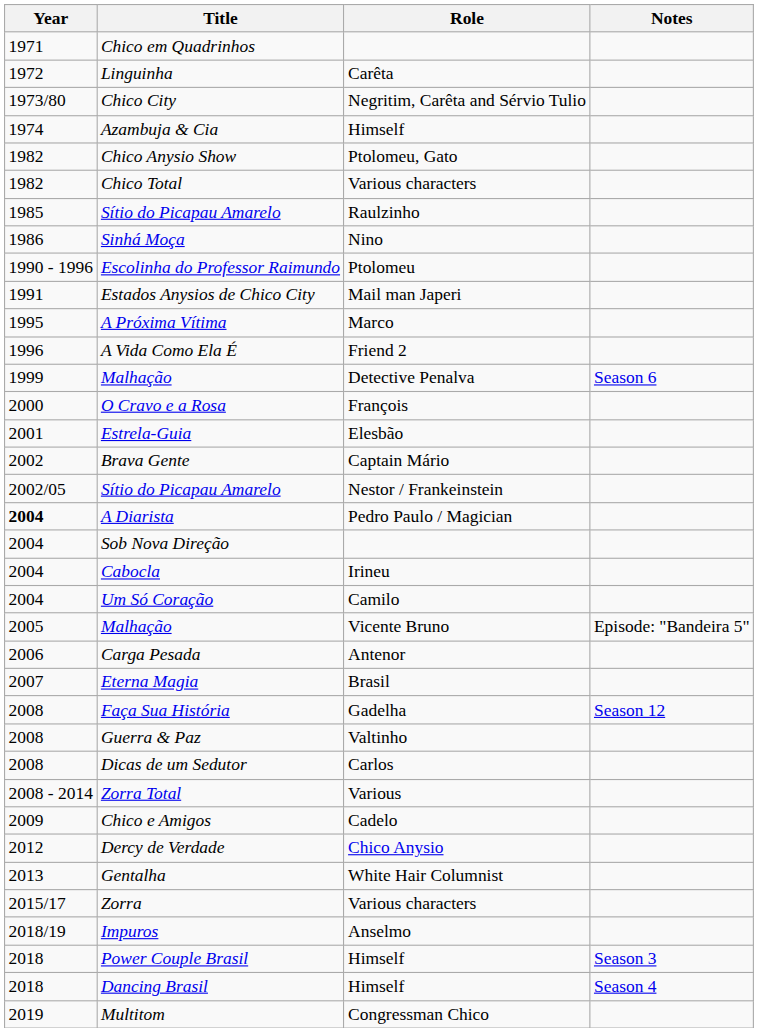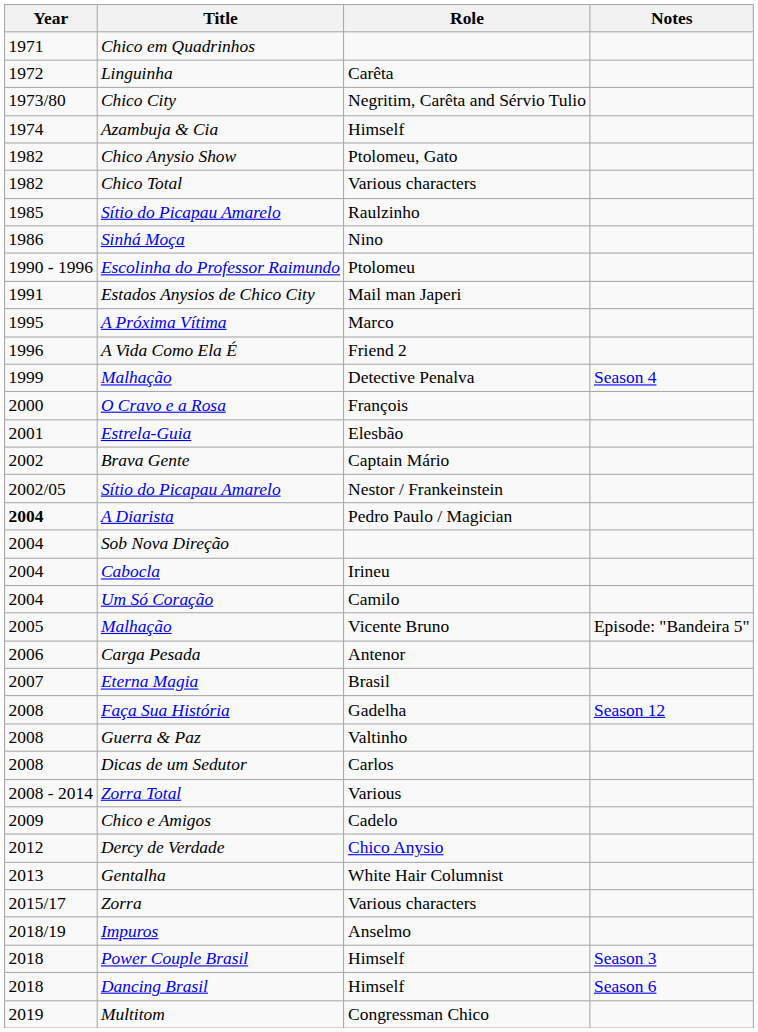Malhação / Detective Penalva | Notes: Season 6 -> Season 4
Dancing Brasil | Notes: Season 4 -> Season 6
